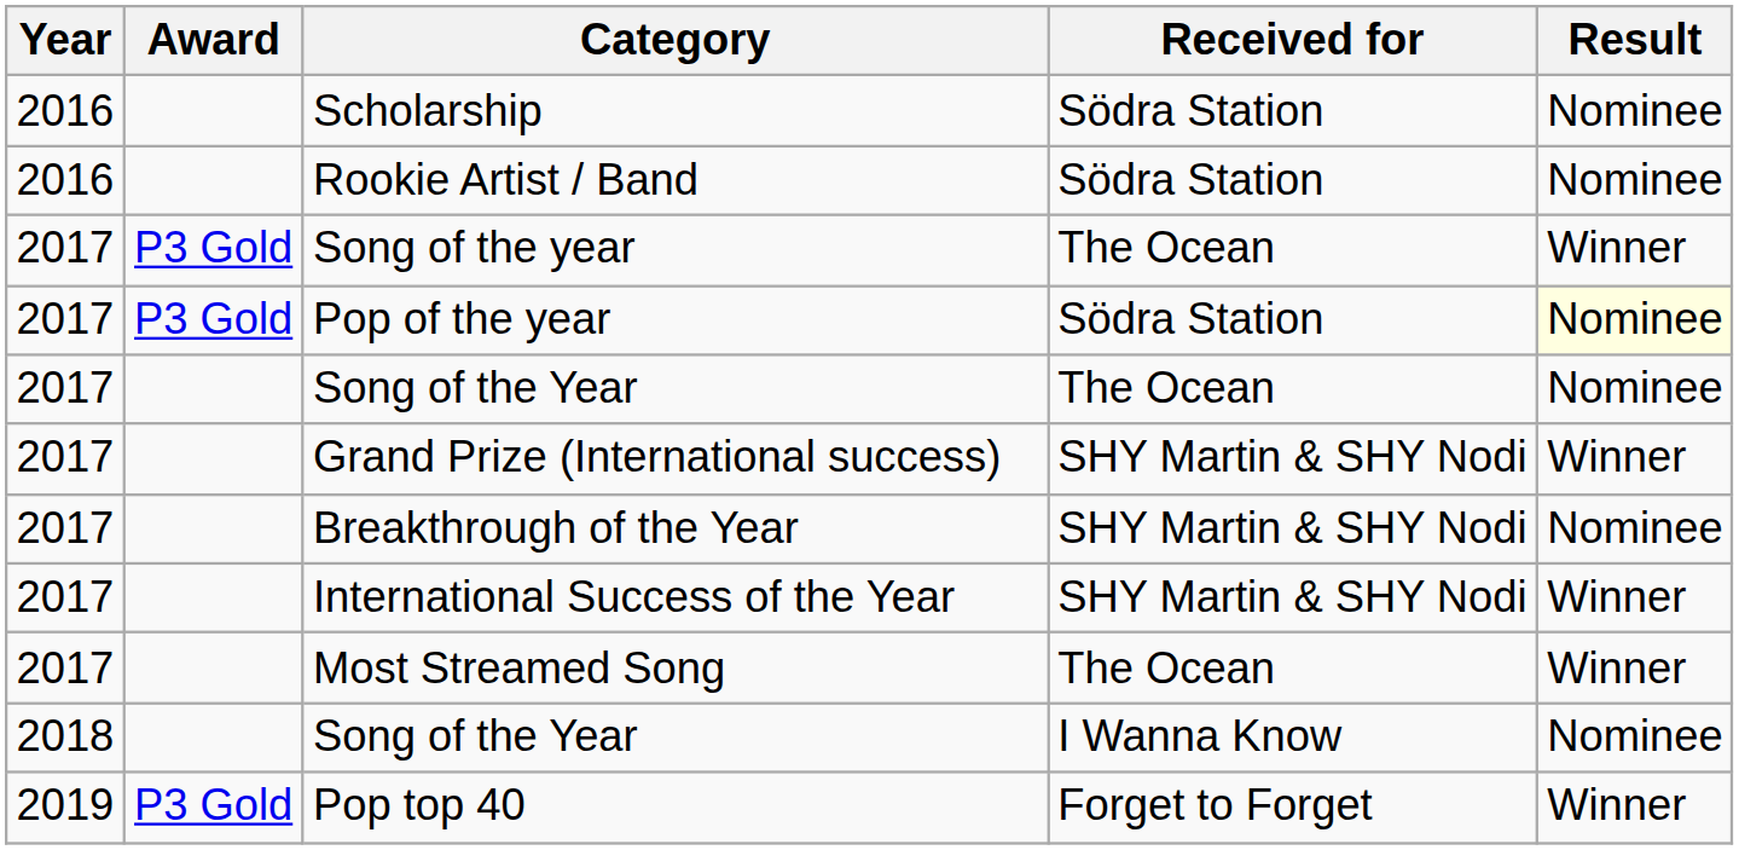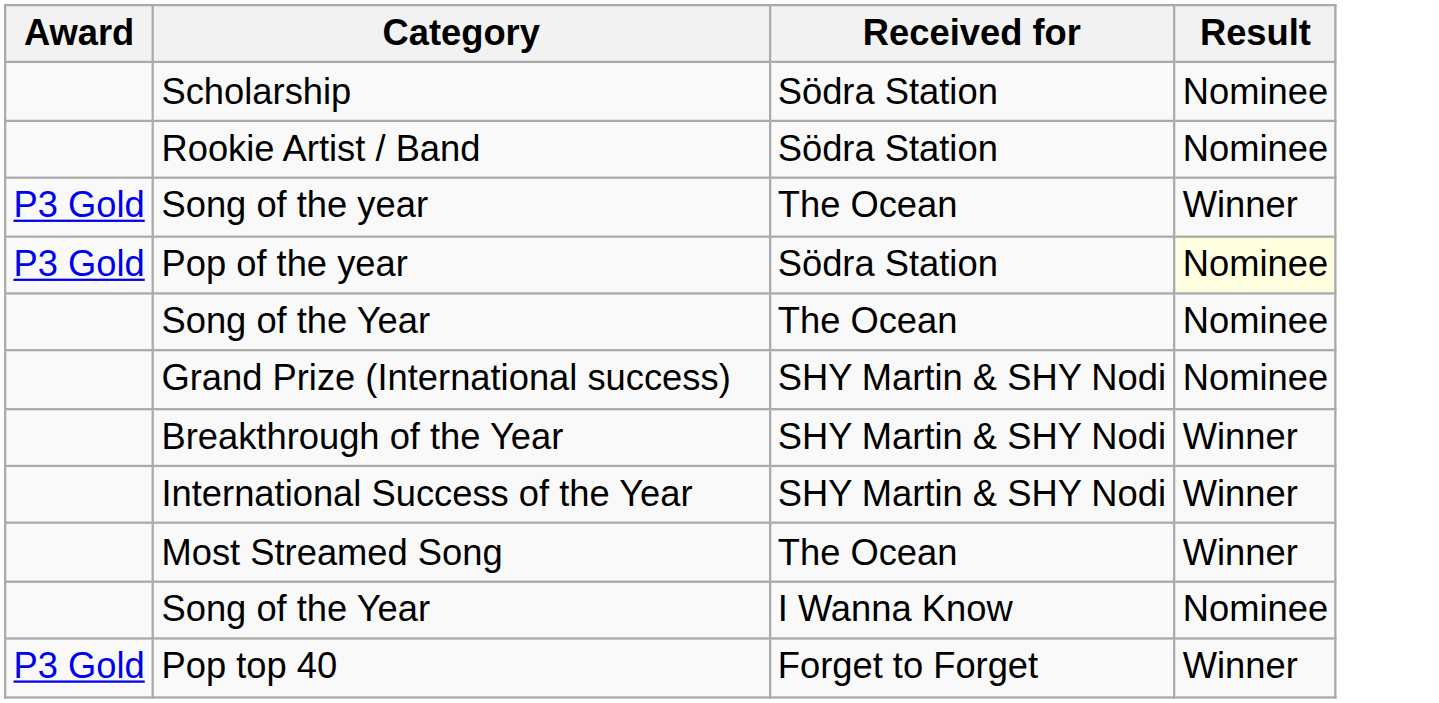- column: Year | 2016 | 2016 | 2017 | 2017 | 2017 | 2017 | 2017 | 2017 | 2017 | 2018 | 2019
Grand Prize (International success) | Result: Winner -> Nominee
Breakthrough of the Year | Result: Nominee -> Winner
